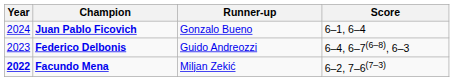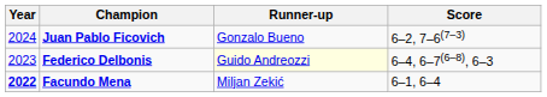Juan Pablo Ficovich | Score: 6–1, 6–4 -> 6–2, 7–6(7–3)
Federico Delbonis | Runner-up: no background -> lightyellow background
Facundo Mena | Score: 6–2, 7–6(7–3) -> 6–1, 6–4
